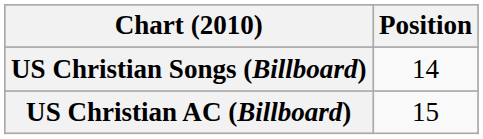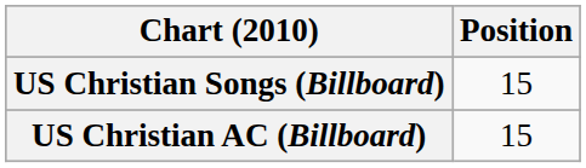US Christian Songs (Billboard) | Position: 14 -> 15
